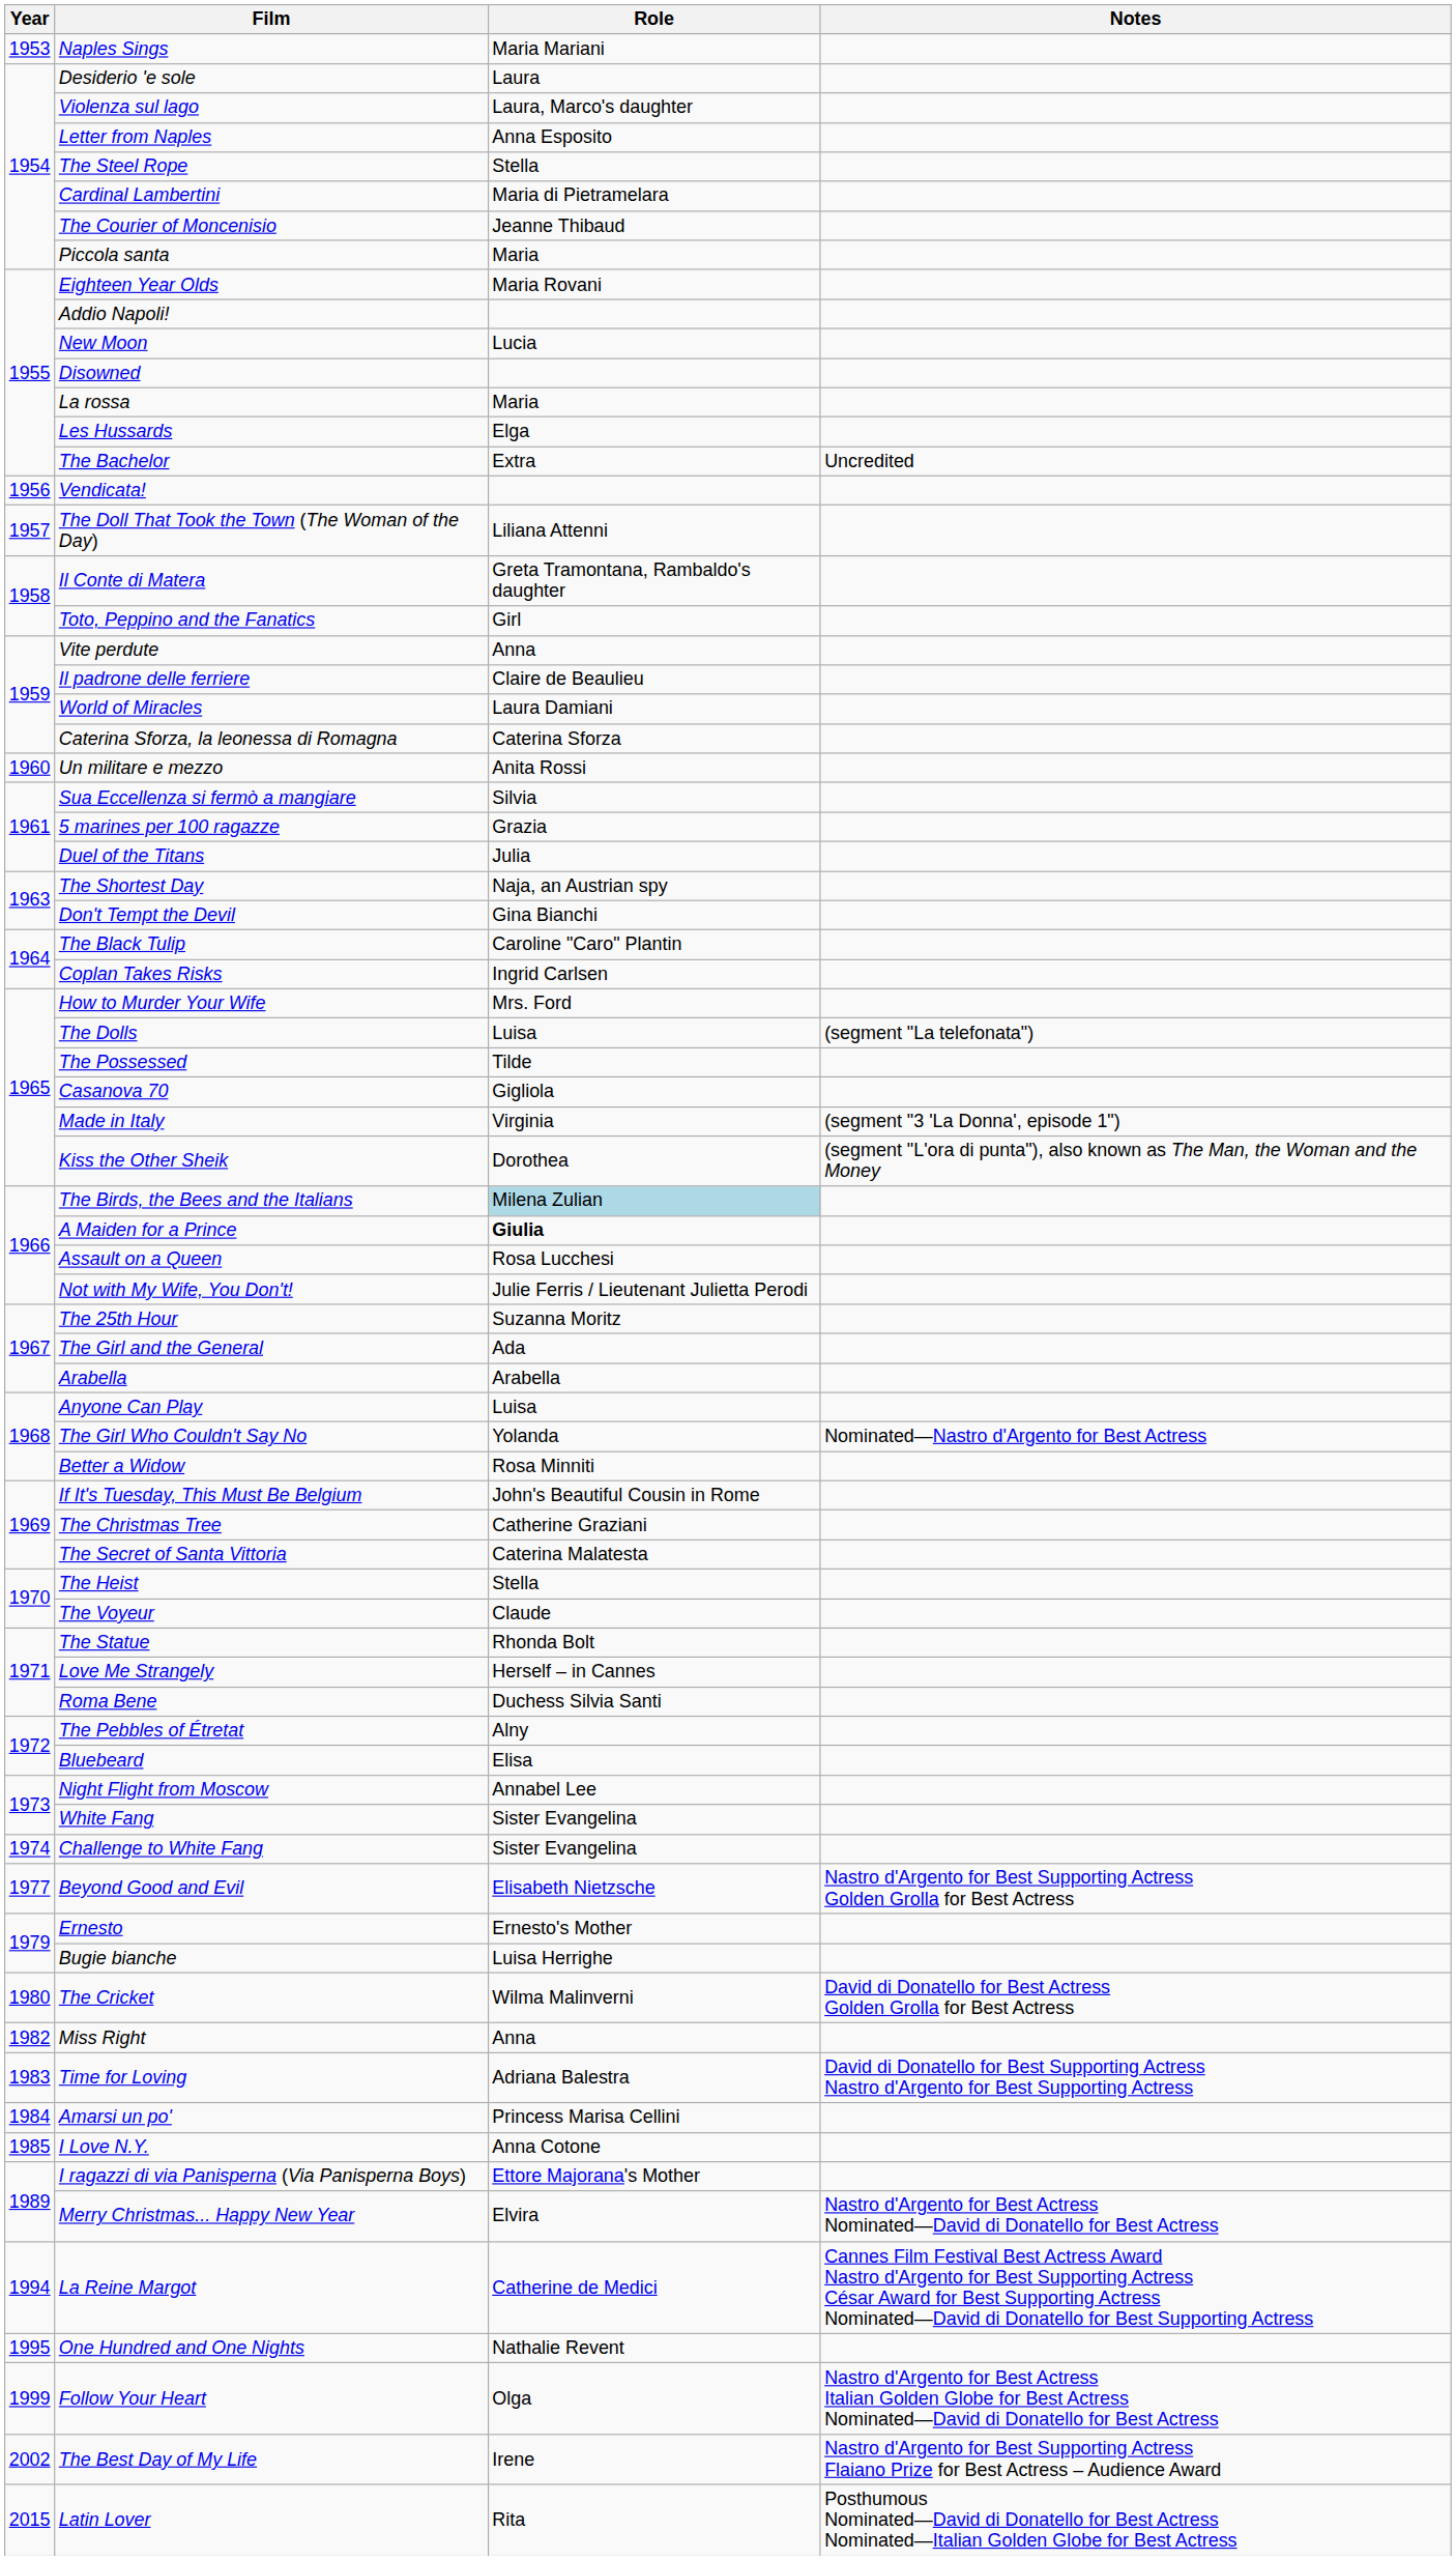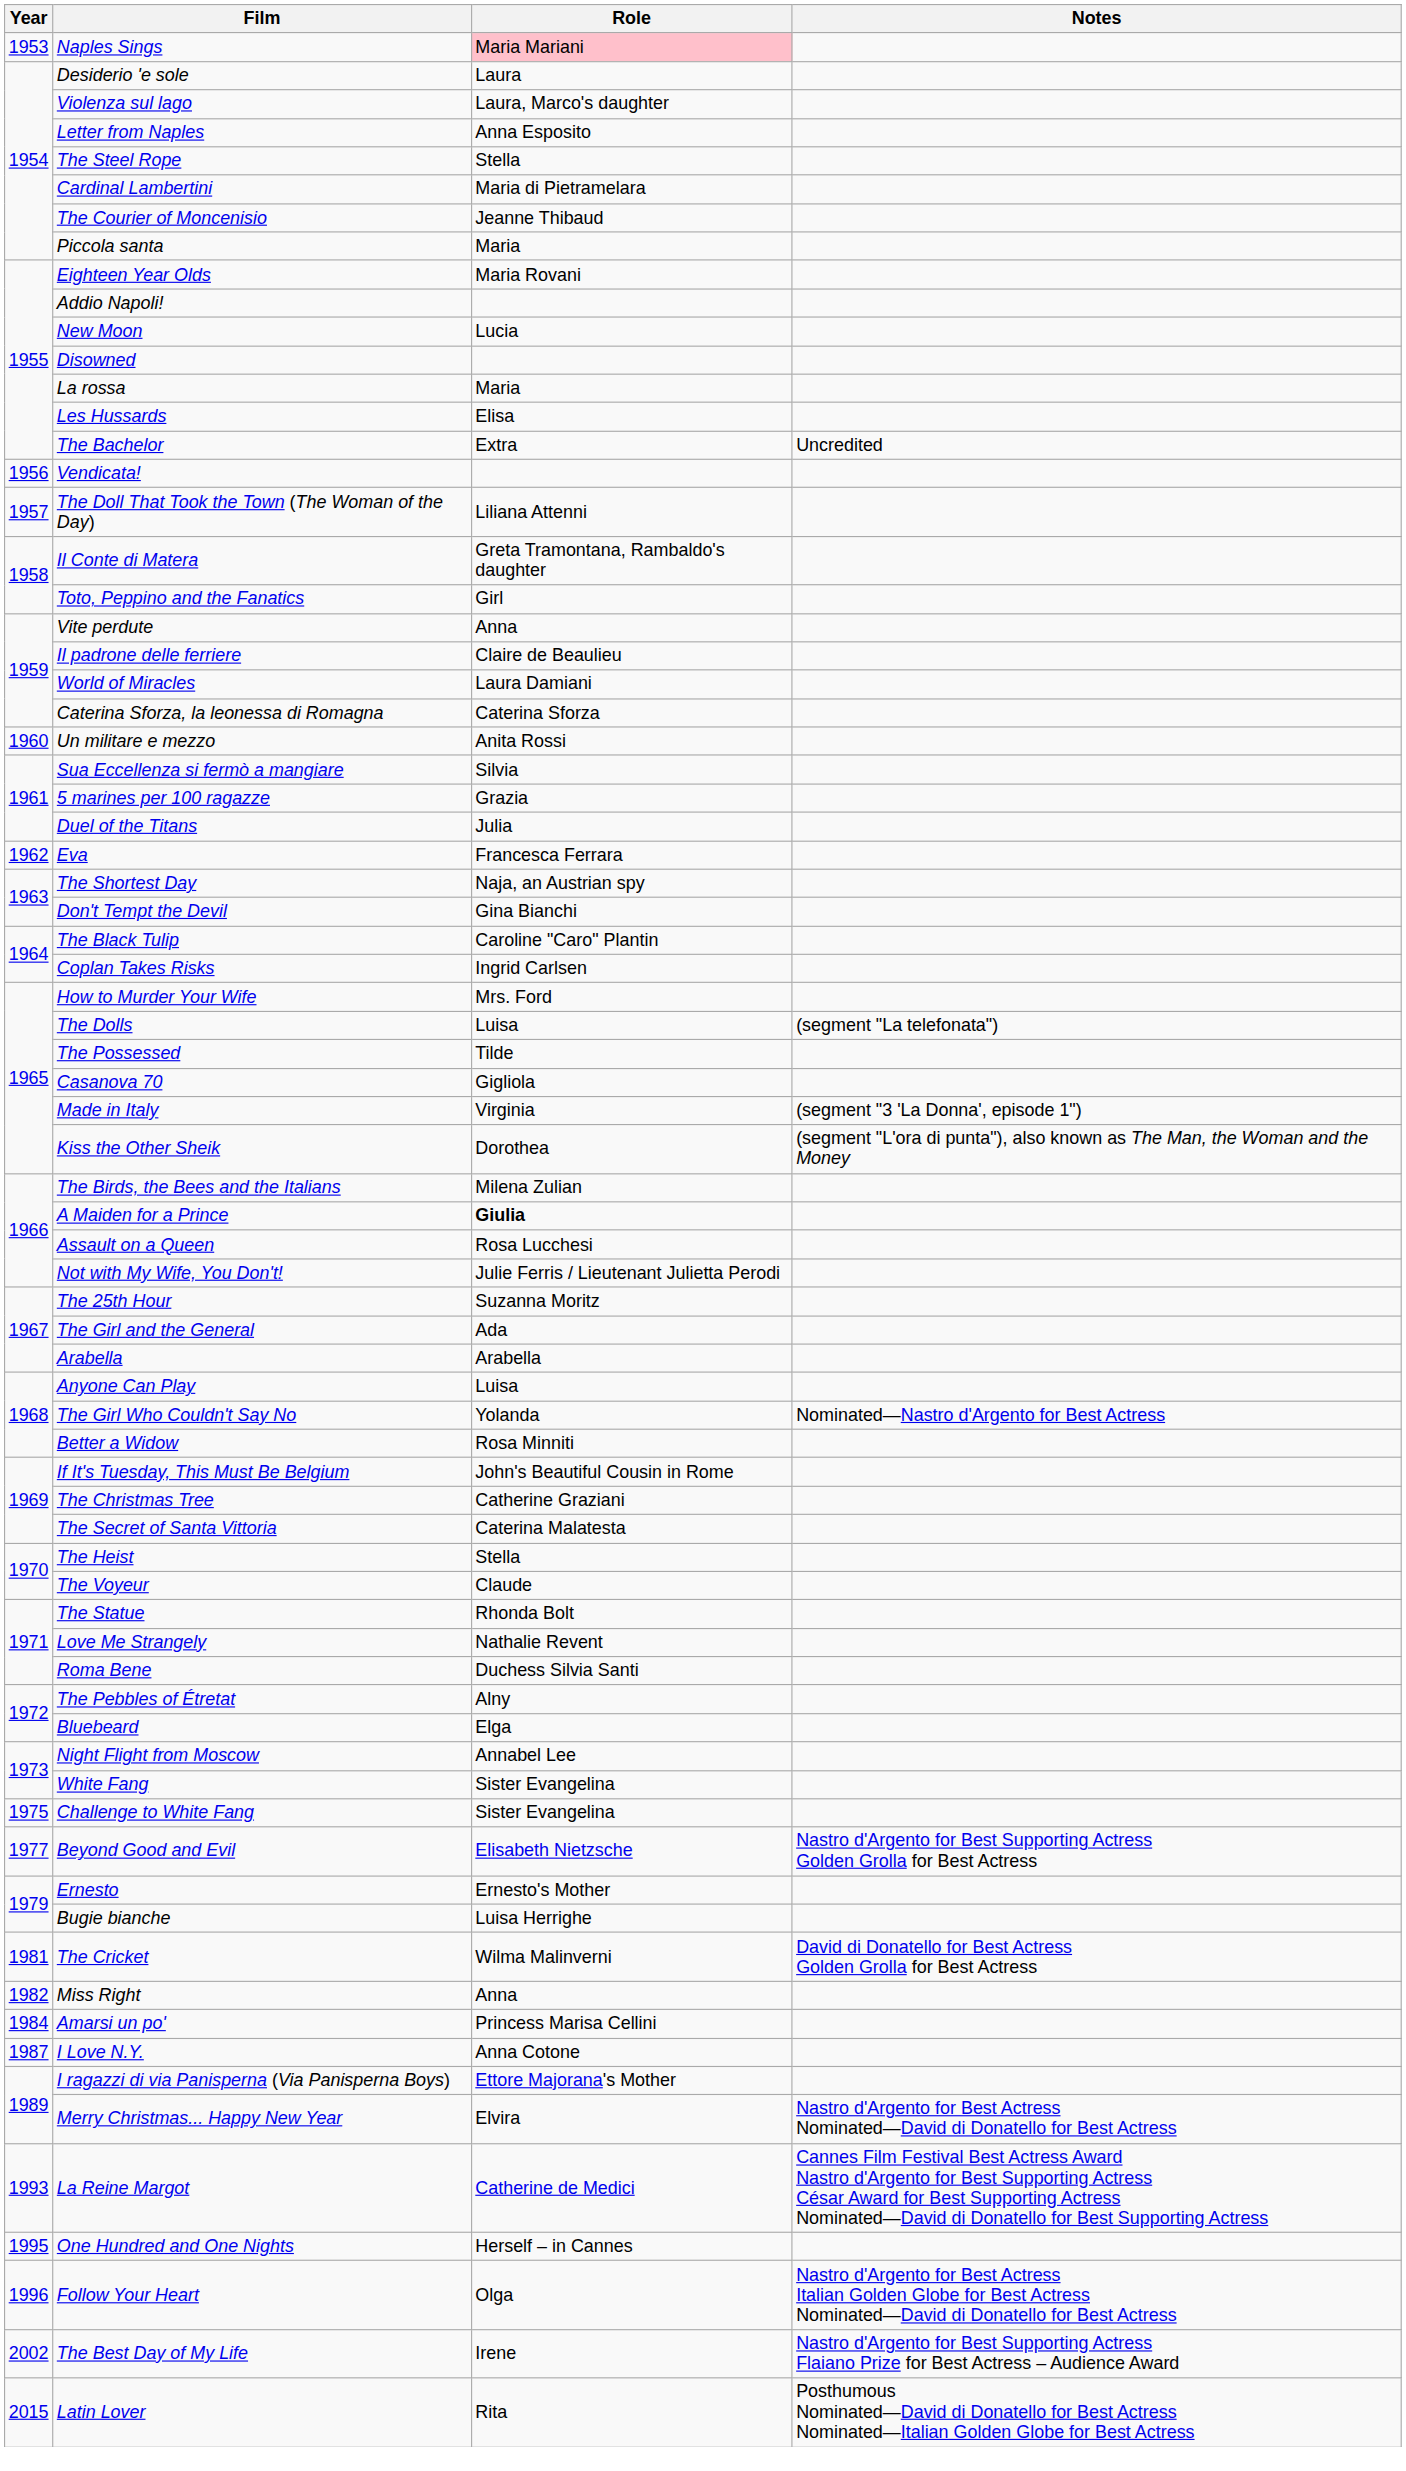Naples Sings | Role: no background -> pink background
Les Hussards | Role: Elga -> Elisa
+ row: 1962 | Eva | Francesca Ferrara
The Birds, the Bees and the Italians | Role: lightblue background -> no background
Love Me Strangely | Role: Herself – in Cannes -> Nathalie Revent
Bluebeard | Role: Elisa -> Elga
Challenge to White Fang | Year: 1974 -> 1975
The Cricket | Year: 1980 -> 1981
- row: 1983 | Time for Loving | Adriana Balestra | David di Donatello for Best Supporting Actress Nastro d'Argento for Best Supporting Actress
I Love N.Y. | Year: 1985 -> 1987
La Reine Margot | Year: 1994 -> 1993
One Hundred and One Nights | Role: Nathalie Revent -> Herself – in Cannes
Follow Your Heart | Year: 1999 -> 1996
